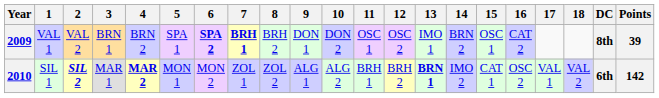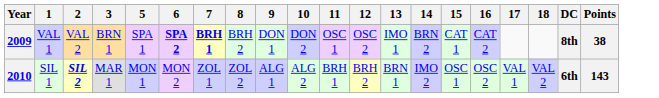- column: 4 | BRN 2 | MAR 2
2009 | 15: OSC 1 -> CAT 1
2009 | Points: 39 -> 38
2010 | 13: bold -> normal
2010 | 15: CAT 1 -> OSC 1
2010 | Points: 142 -> 143
